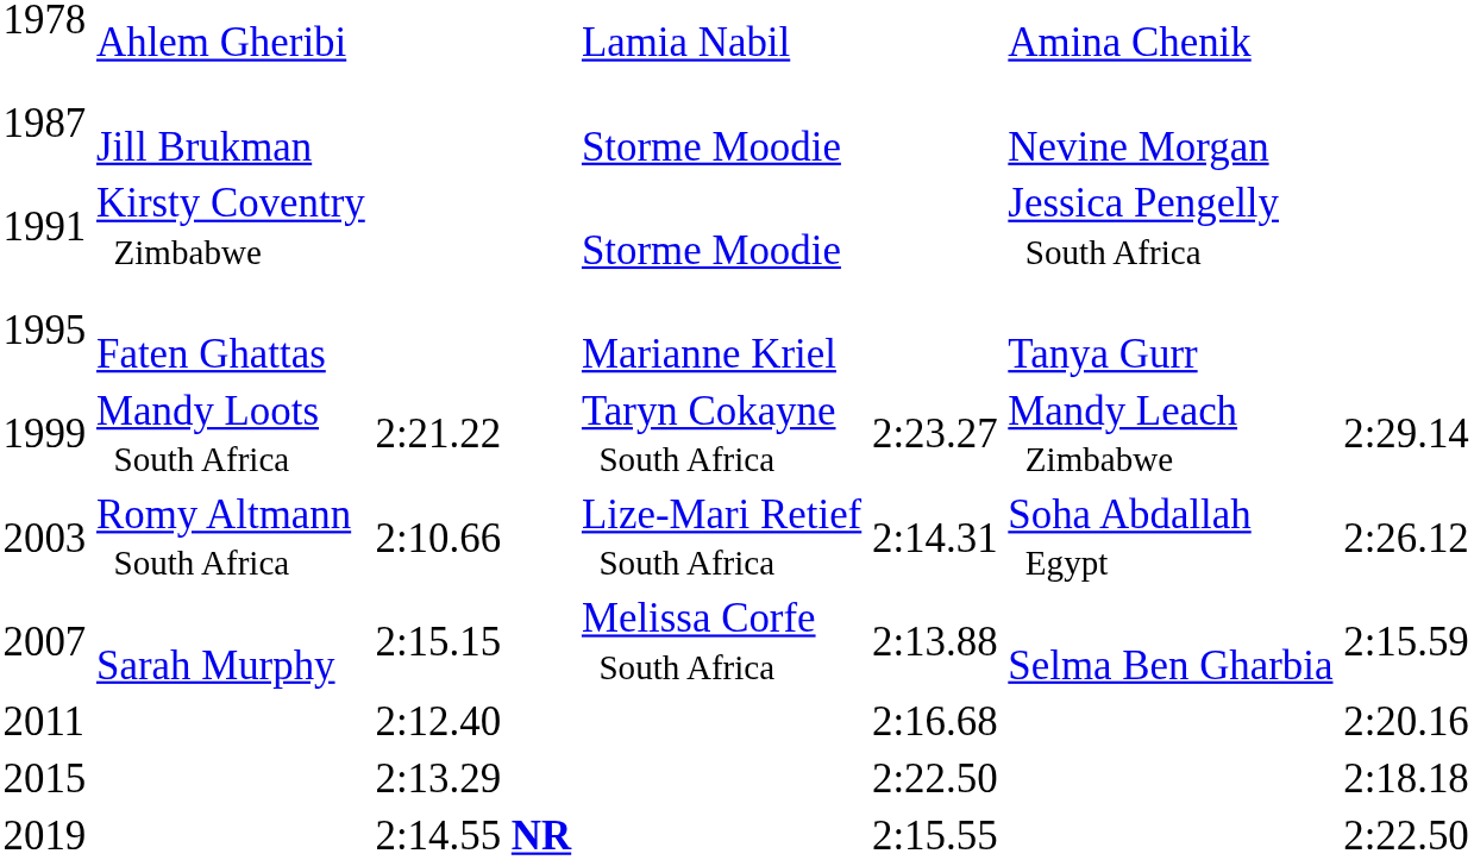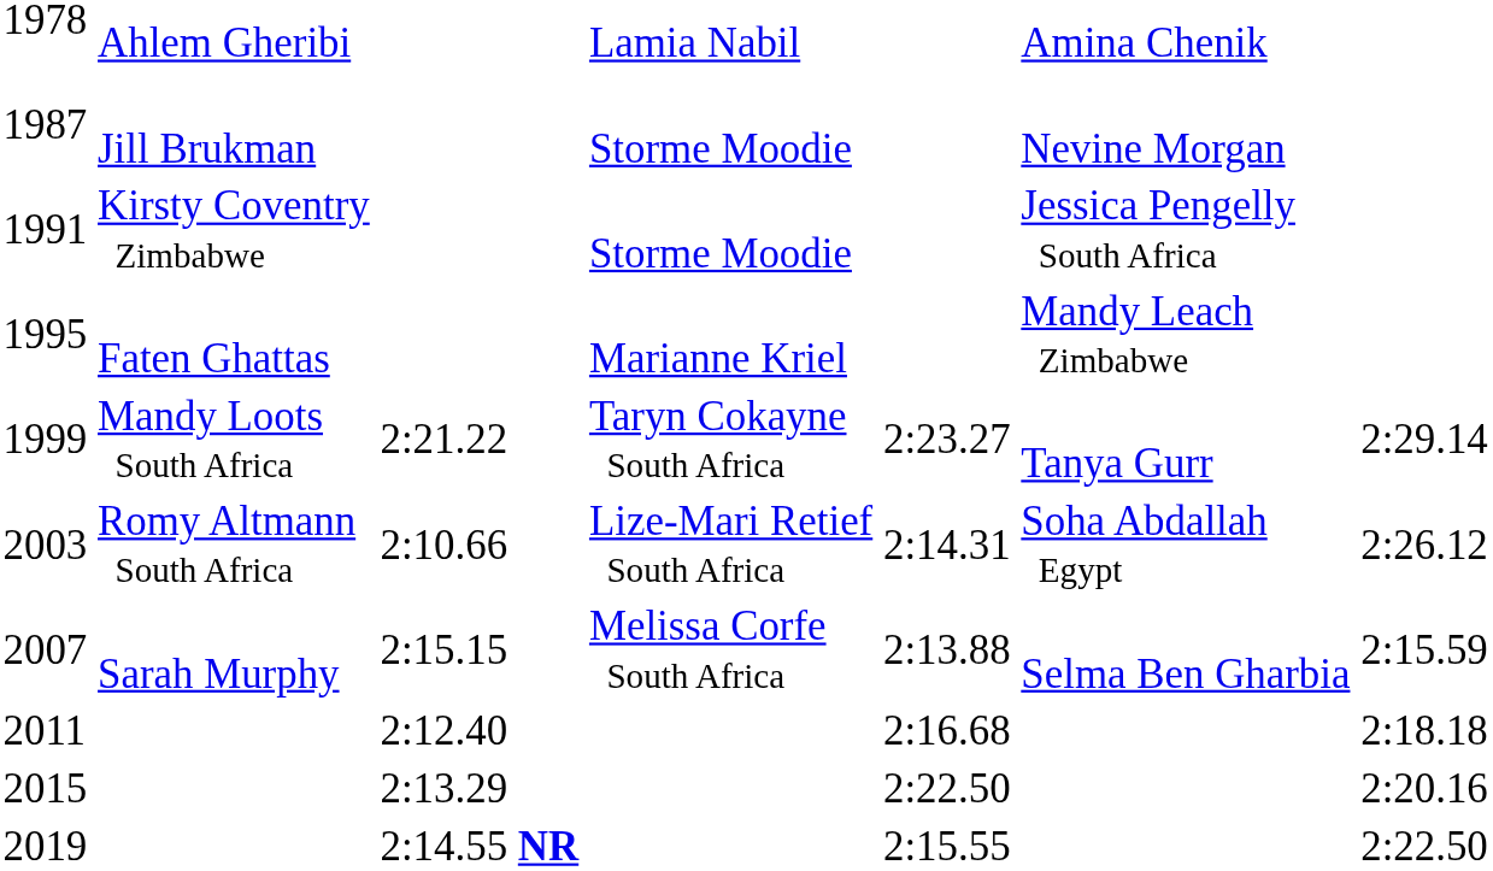1995 | column 6: Tanya Gurr -> Mandy Leach Zimbabwe
1999 | column 6: Mandy Leach Zimbabwe -> Tanya Gurr
2011 | column 7: 2:20.16 -> 2:18.18
2015 | column 7: 2:18.18 -> 2:20.16
